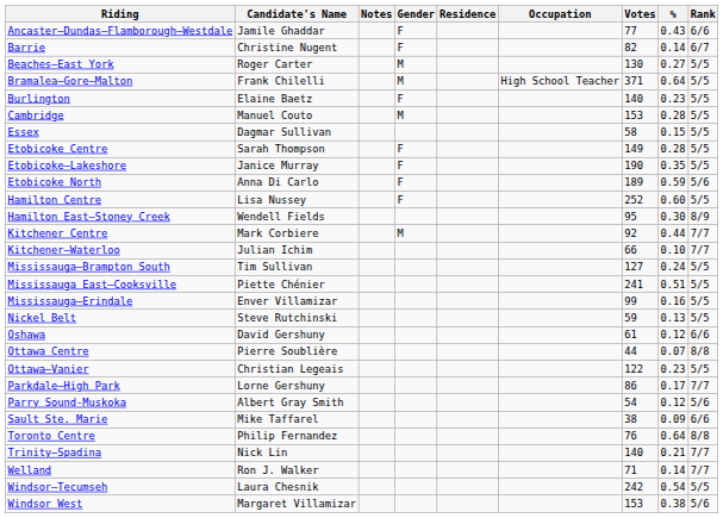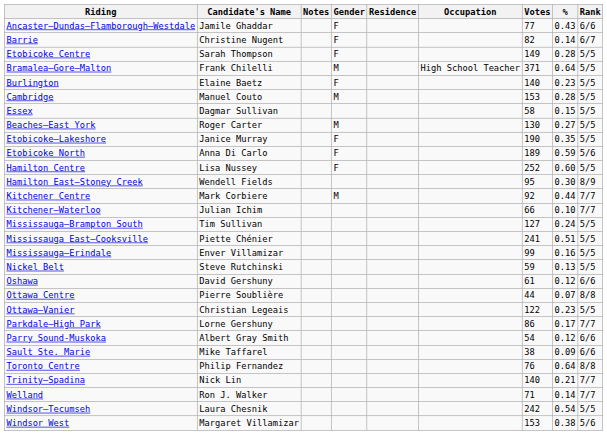rows swapped: Beaches—East York <-> Etobicoke Centre
Parry Sound-Muskoka | Rank: 5/6 -> 6/6
